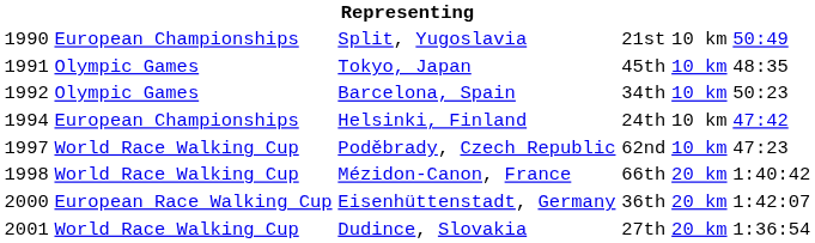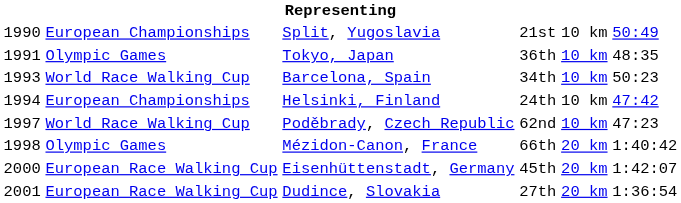Tokyo, Japan | column 4: 45th -> 36th
Barcelona, Spain | column 1: 1992 -> 1993
Barcelona, Spain | column 2: Olympic Games -> World Race Walking Cup
Mézidon-Canon, France | column 2: World Race Walking Cup -> Olympic Games
Eisenhüttenstadt, Germany | column 4: 36th -> 45th
Dudince, Slovakia | column 2: World Race Walking Cup -> European Race Walking Cup
